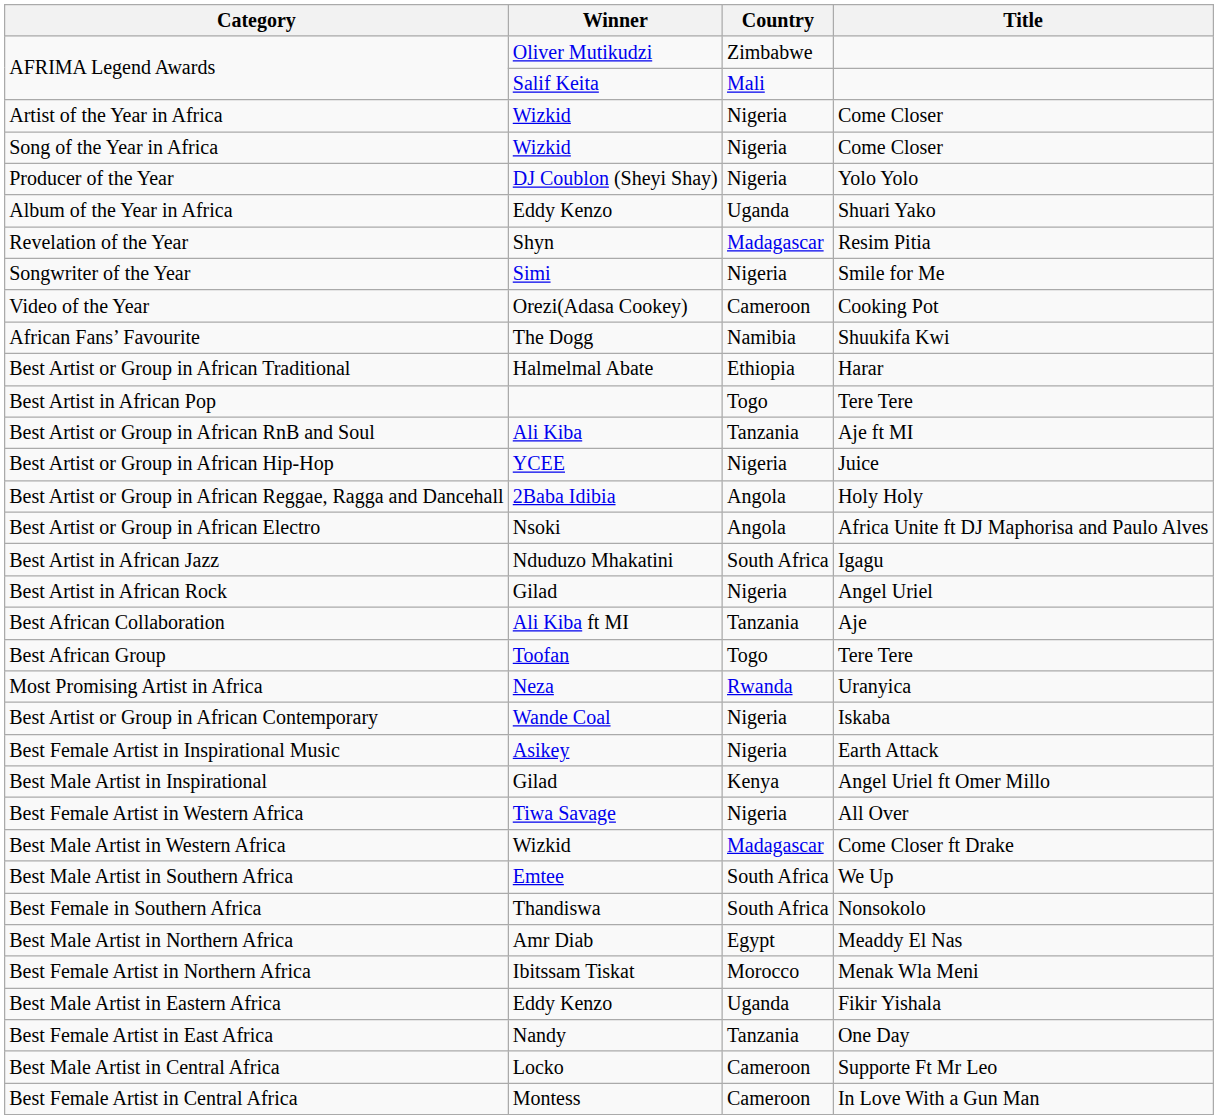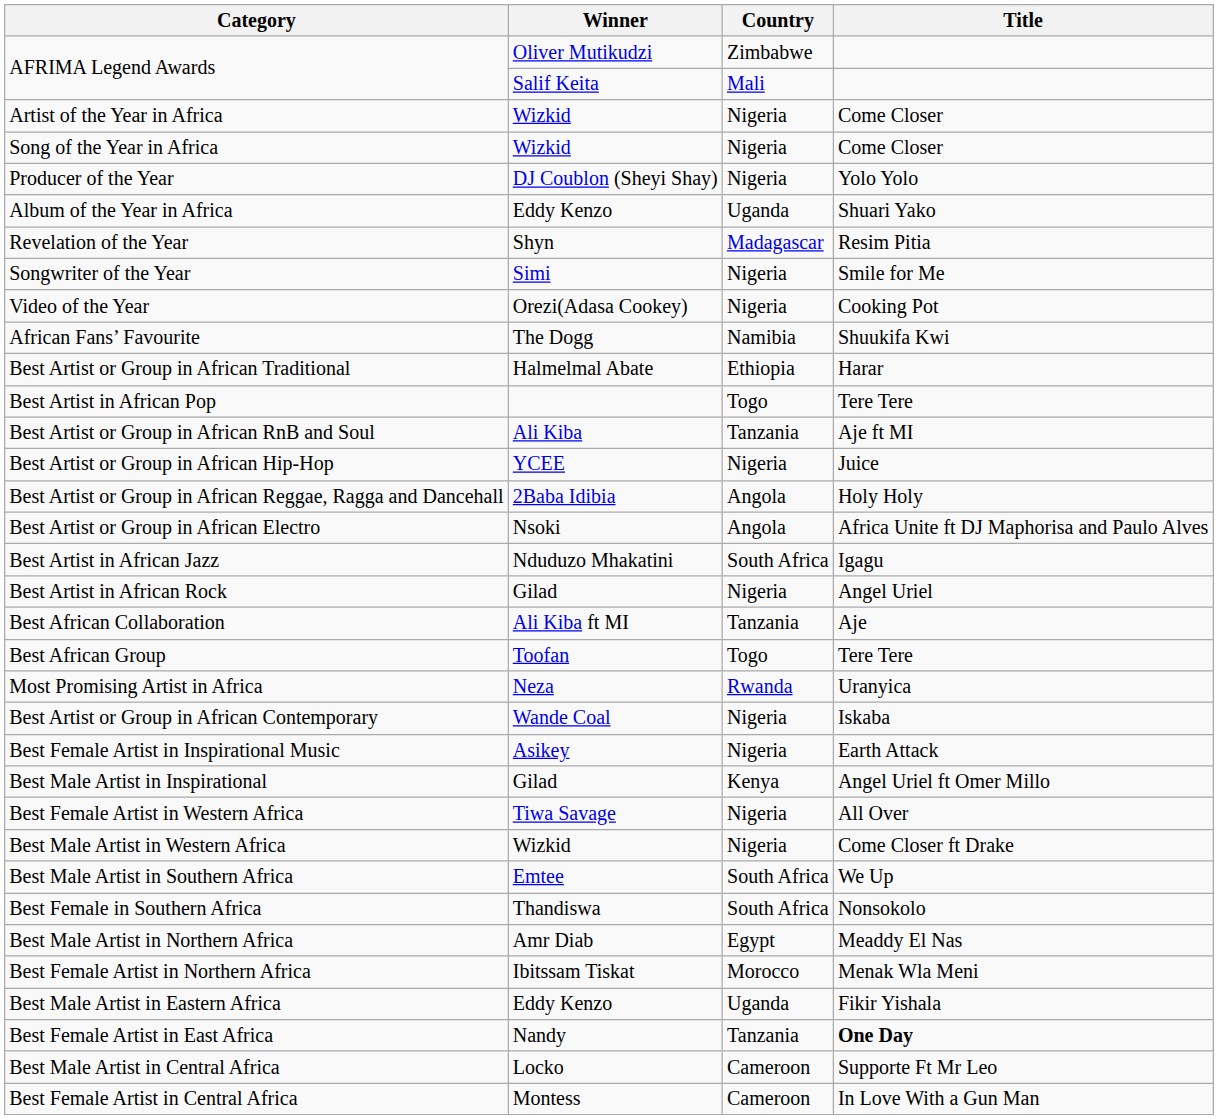Video of the Year | Country: Cameroon -> Nigeria
Best Male Artist in Western Africa | Country: Madagascar -> Nigeria
Best Female Artist in East Africa | Title: normal -> bold
